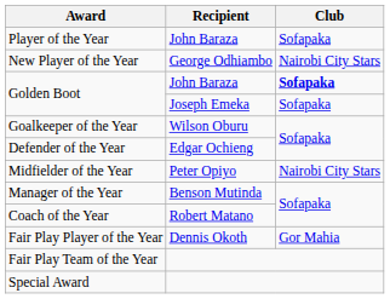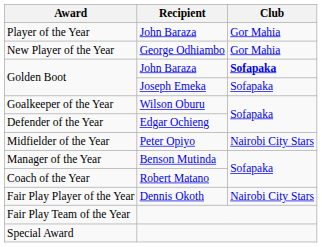Player of the Year | Club: Sofapaka -> Gor Mahia
New Player of the Year | Club: Nairobi City Stars -> Gor Mahia
Fair Play Player of the Year | Club: Gor Mahia -> Nairobi City Stars
